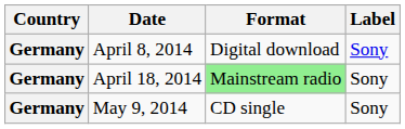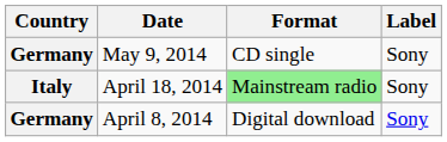rows swapped: April 8, 2014 <-> May 9, 2014
April 18, 2014 | Country: Germany -> Italy
